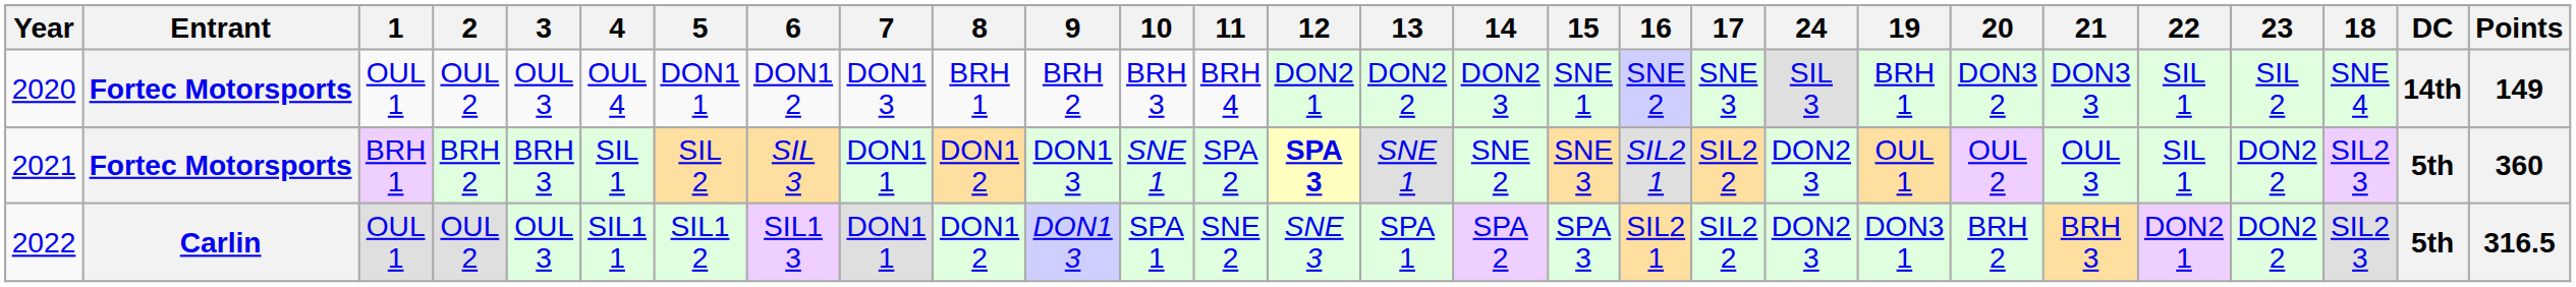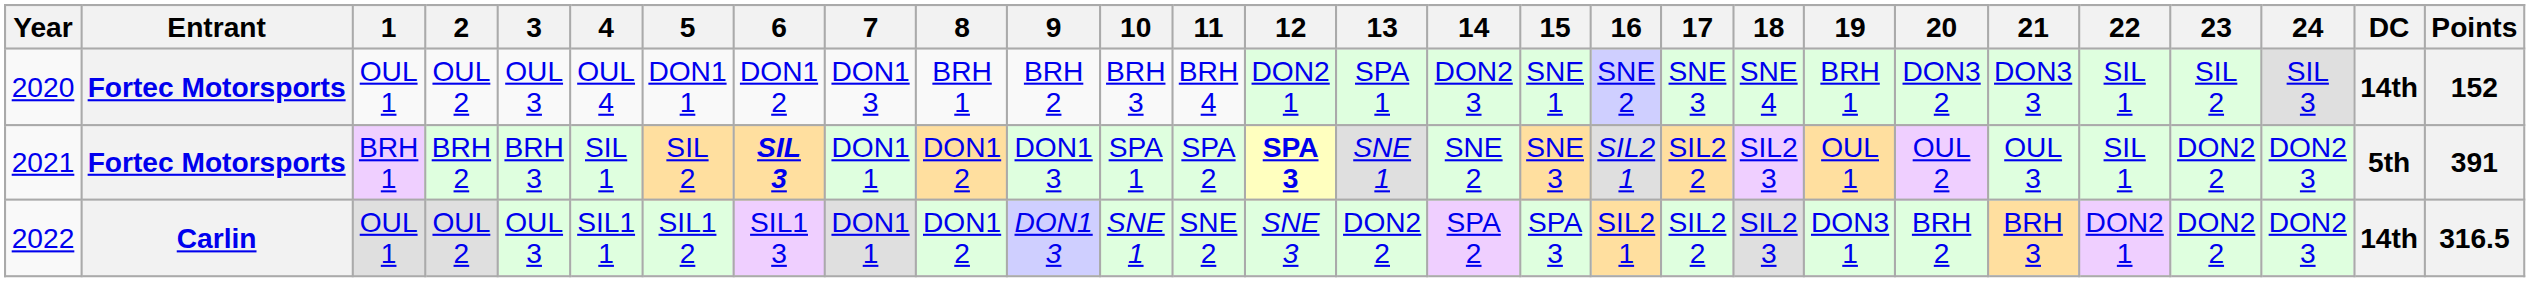columns swapped: 18 <-> 24
2020 | 13: DON2 2 -> SPA 1
2020 | Points: 149 -> 152
2021 | 6: normal -> bold
2021 | 10: SNE 1 -> SPA 1
2021 | Points: 360 -> 391
2022 | 10: SPA 1 -> SNE 1
2022 | 13: SPA 1 -> DON2 2
2022 | DC: 5th -> 14th
